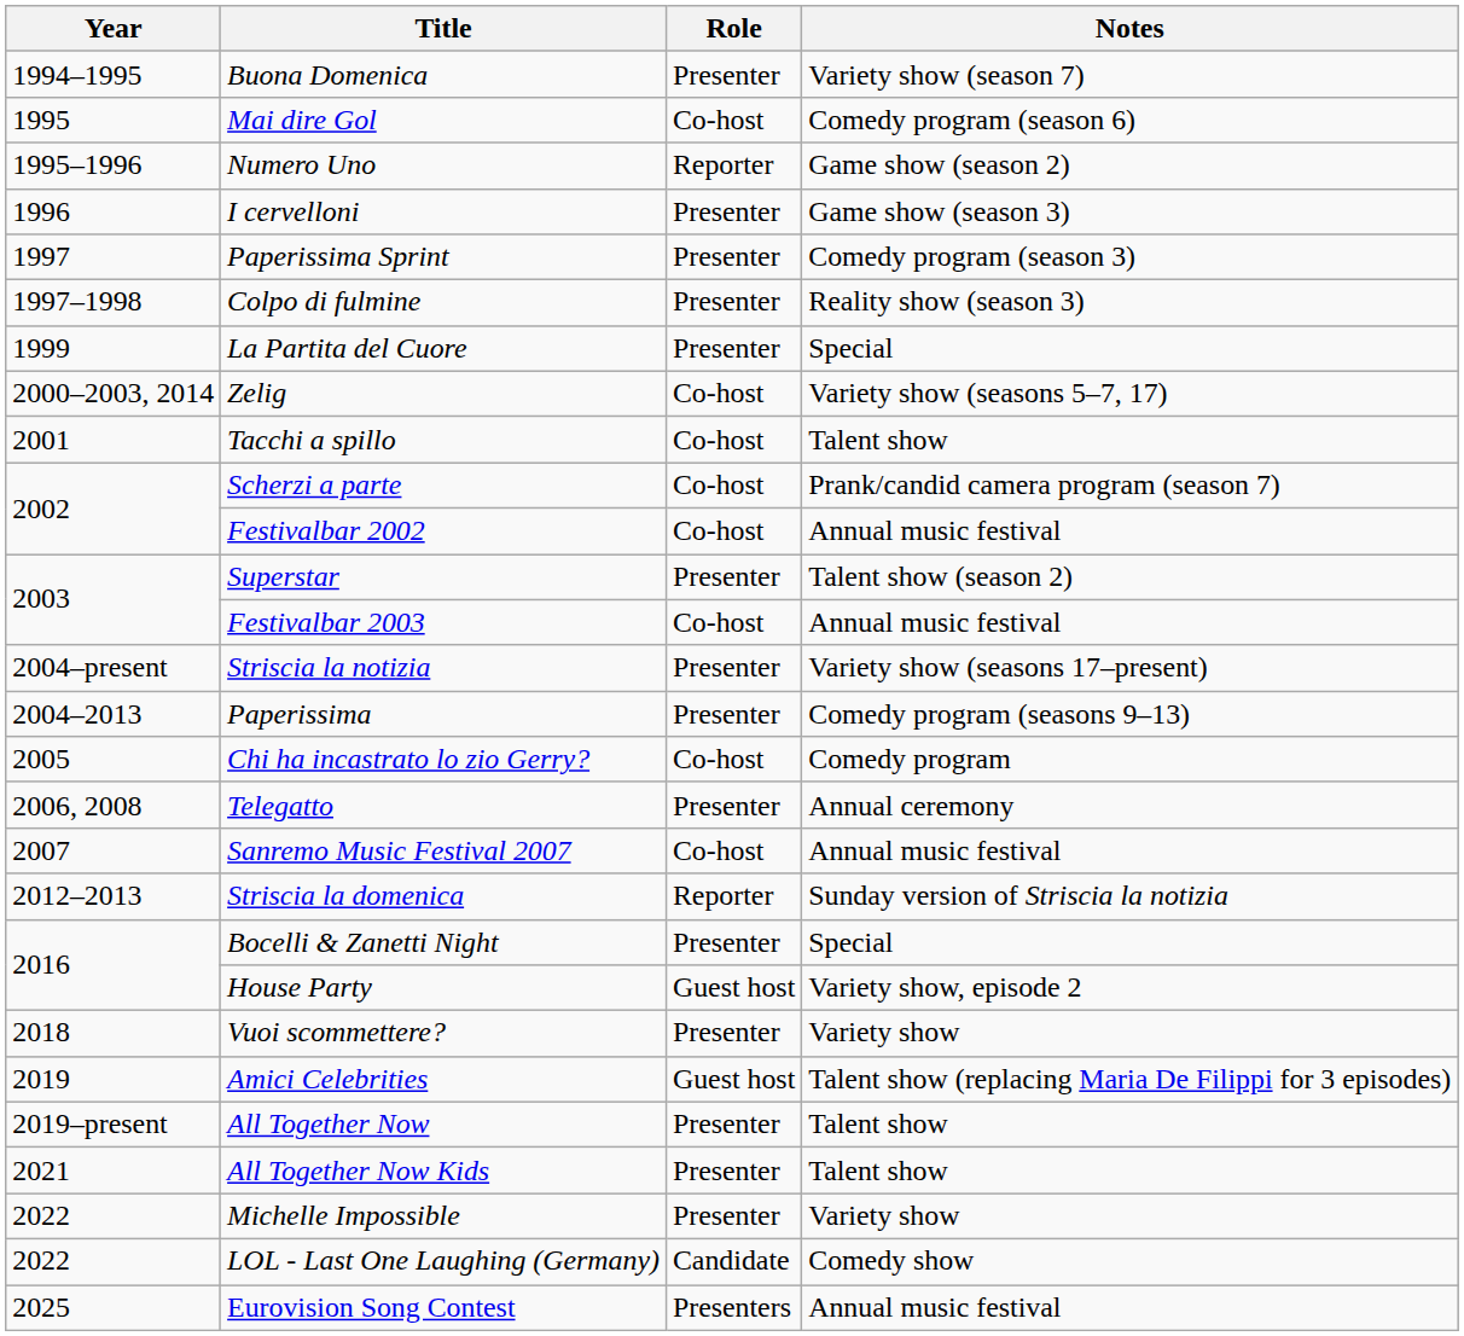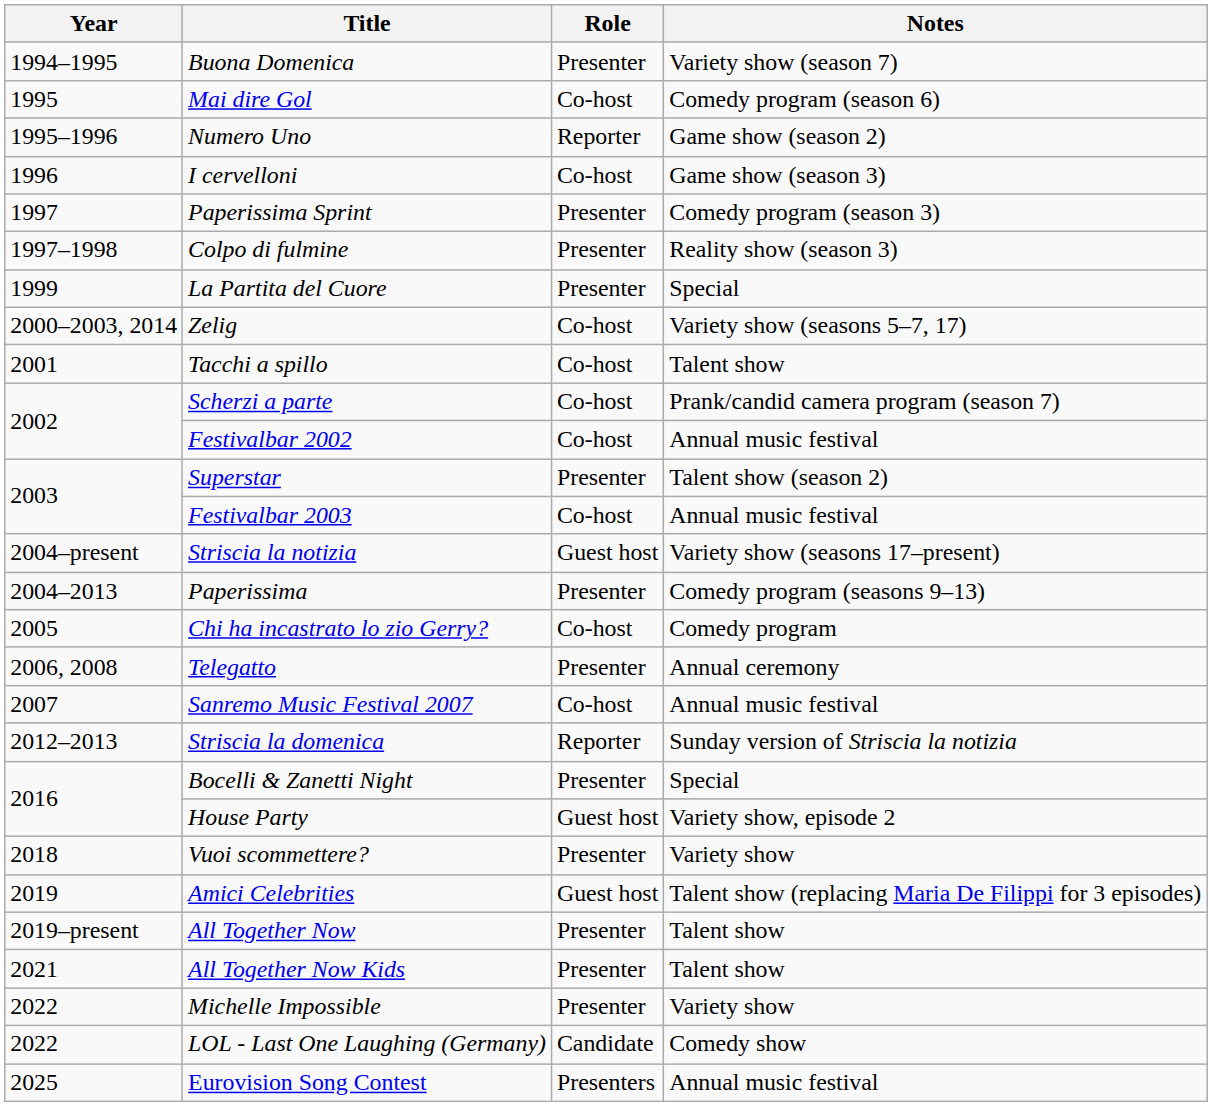I cervelloni | Role: Presenter -> Co-host
Striscia la notizia | Role: Presenter -> Guest host
